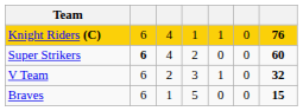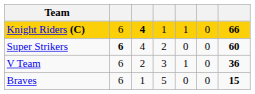Knight Riders (C) | column 3: normal -> bold
Knight Riders (C) | column 7: 76 -> 66
V Team | column 7: 32 -> 36
